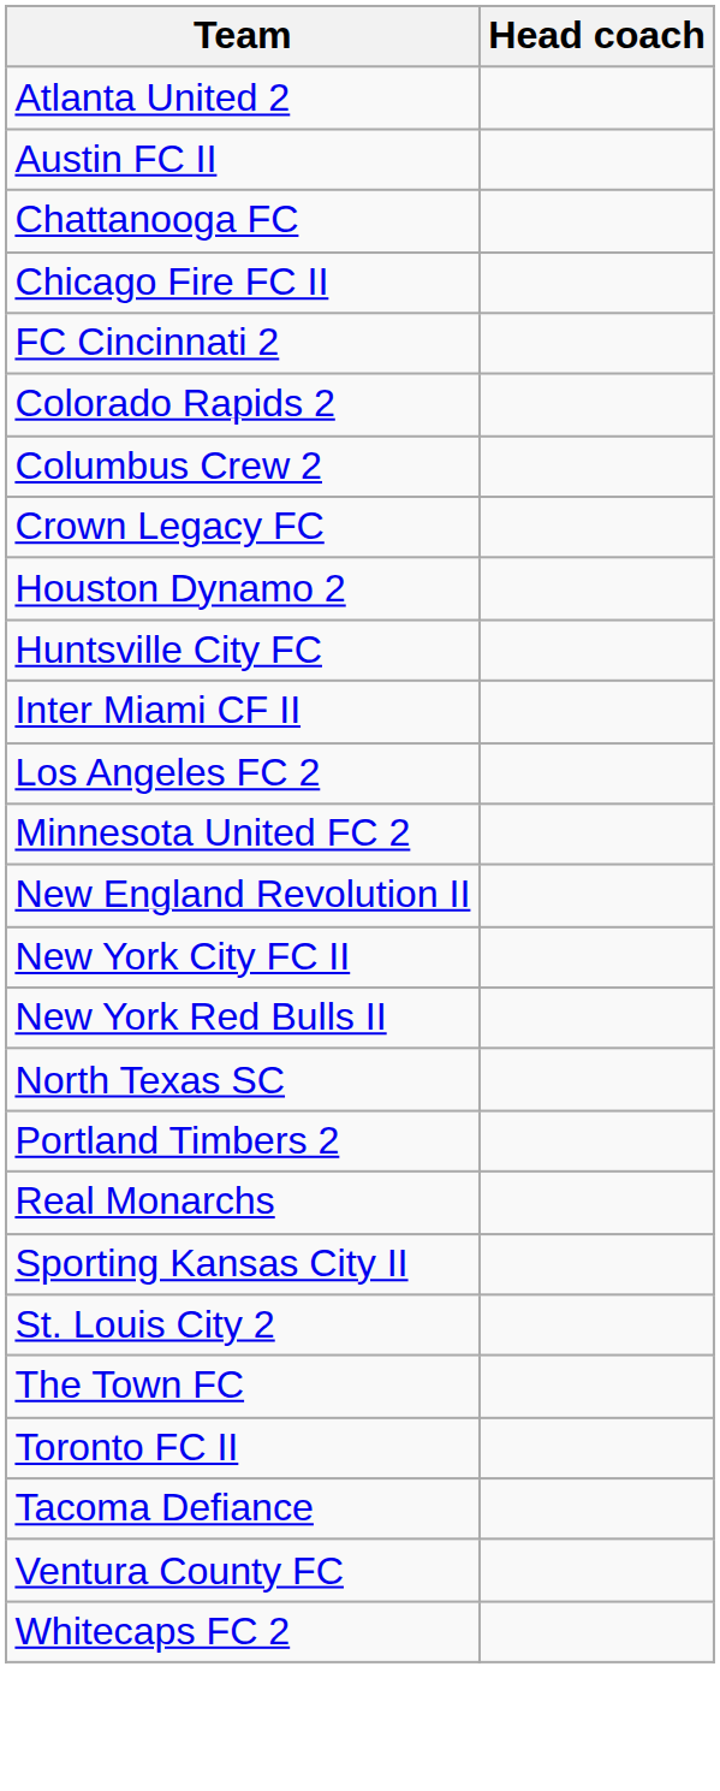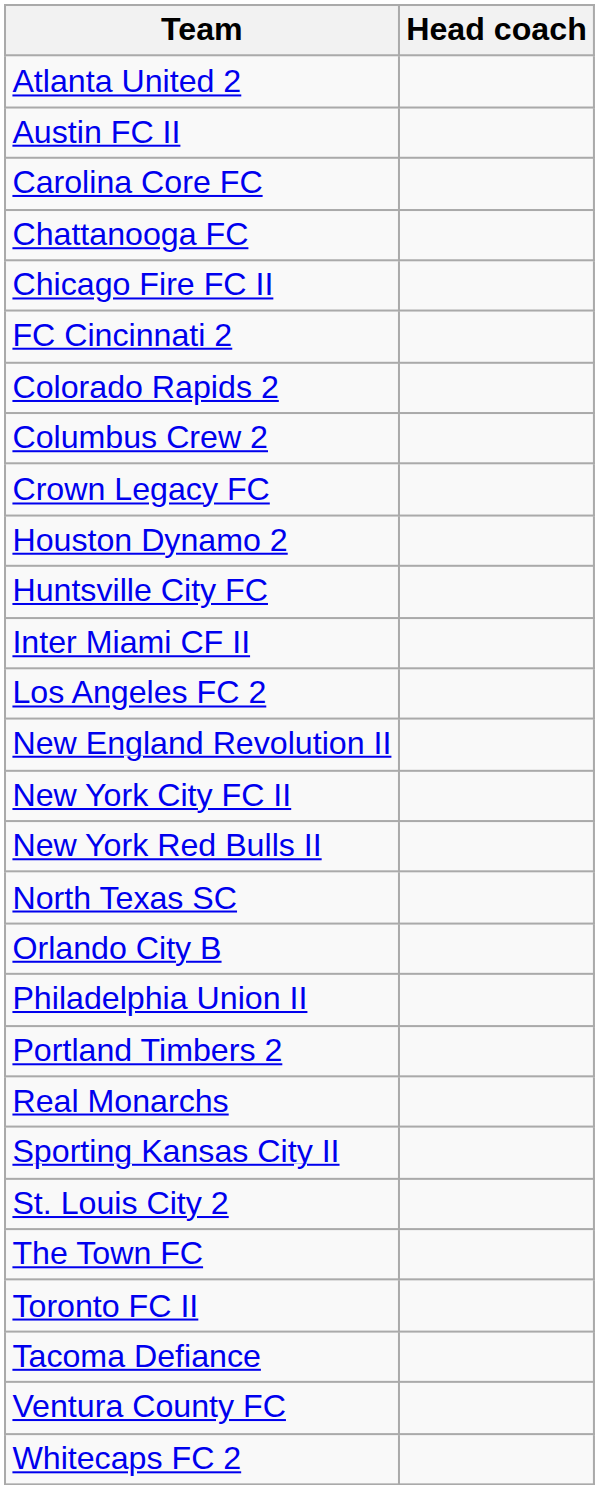+ row: Carolina Core FC
- row: Minnesota United FC 2
+ row: Orlando City B
+ row: Philadelphia Union II
